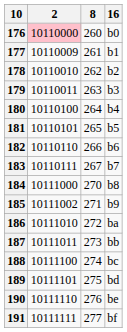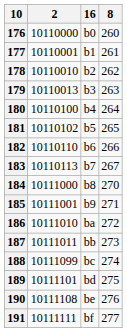columns swapped: 8 <-> 16
176 | 2: pink background -> no background
177 | 2: 10110009 -> 10110001
179 | 2: 10110011 -> 10110013
181 | 2: 10110101 -> 10110102
183 | 2: 10110111 -> 10110113
185 | 2: 10111002 -> 10111001
188 | 2: 10111100 -> 10111099
190 | 2: 10111110 -> 10111108
